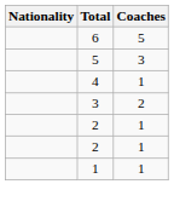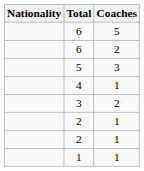+ row: 6 | 2
